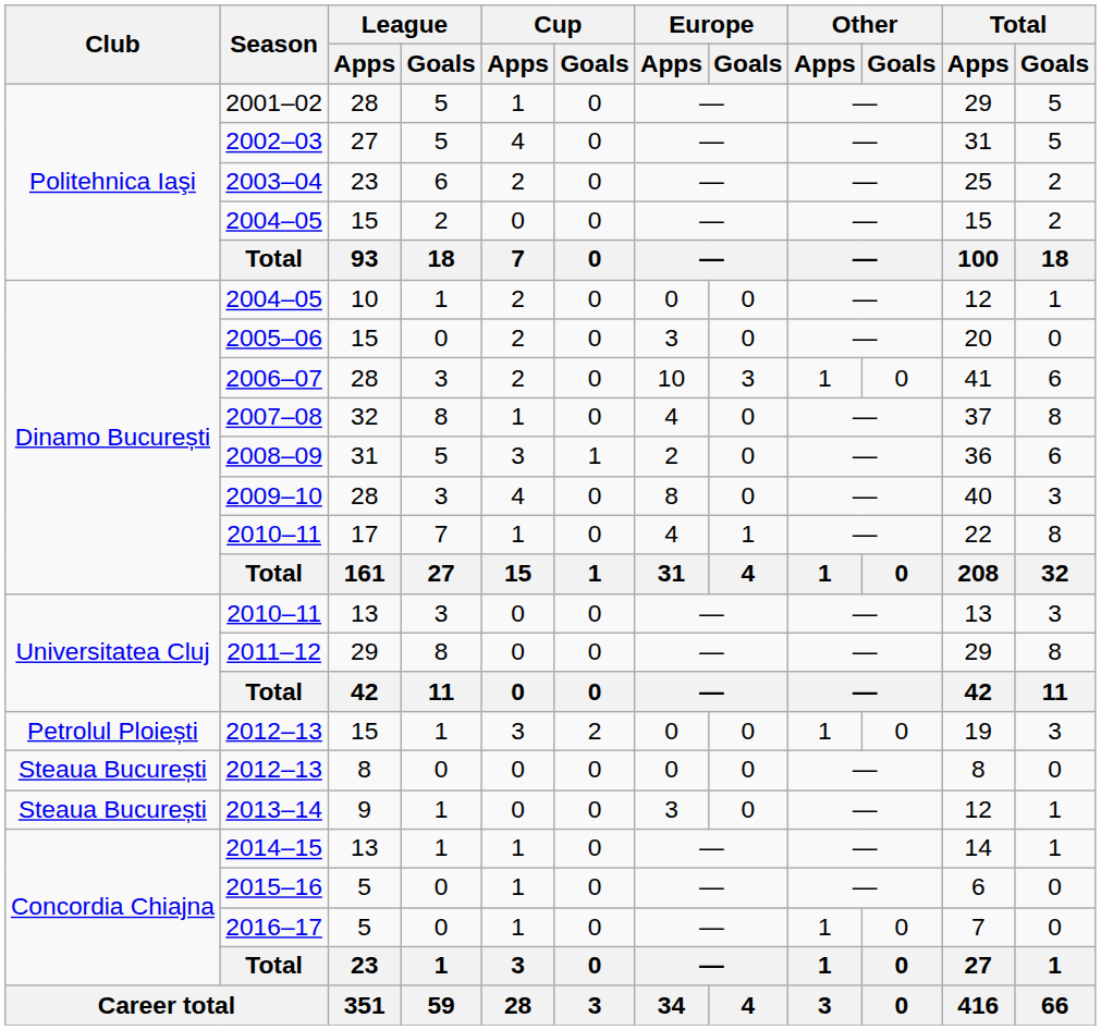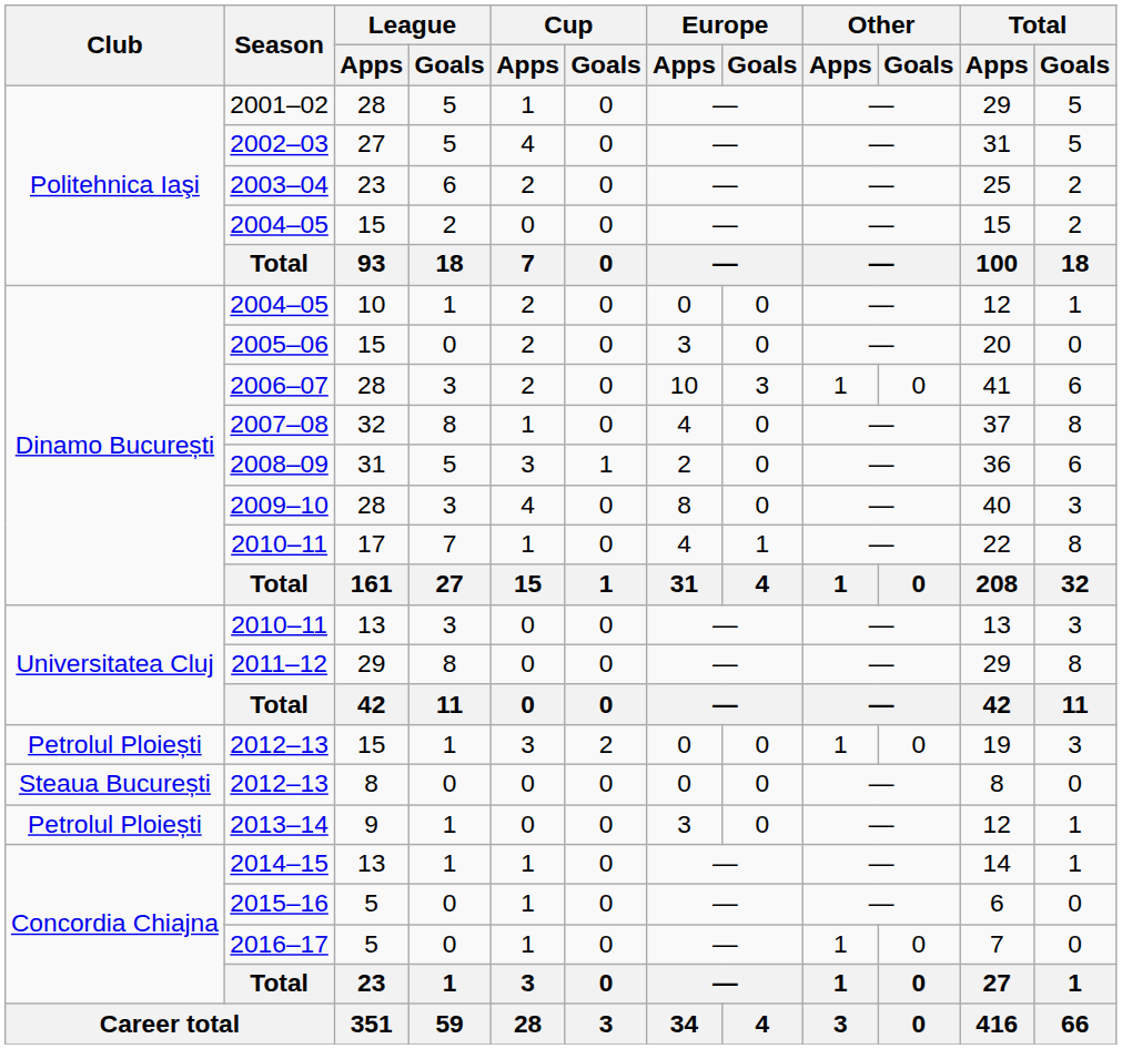2013–14 | Club: Steaua București -> Petrolul Ploiești
